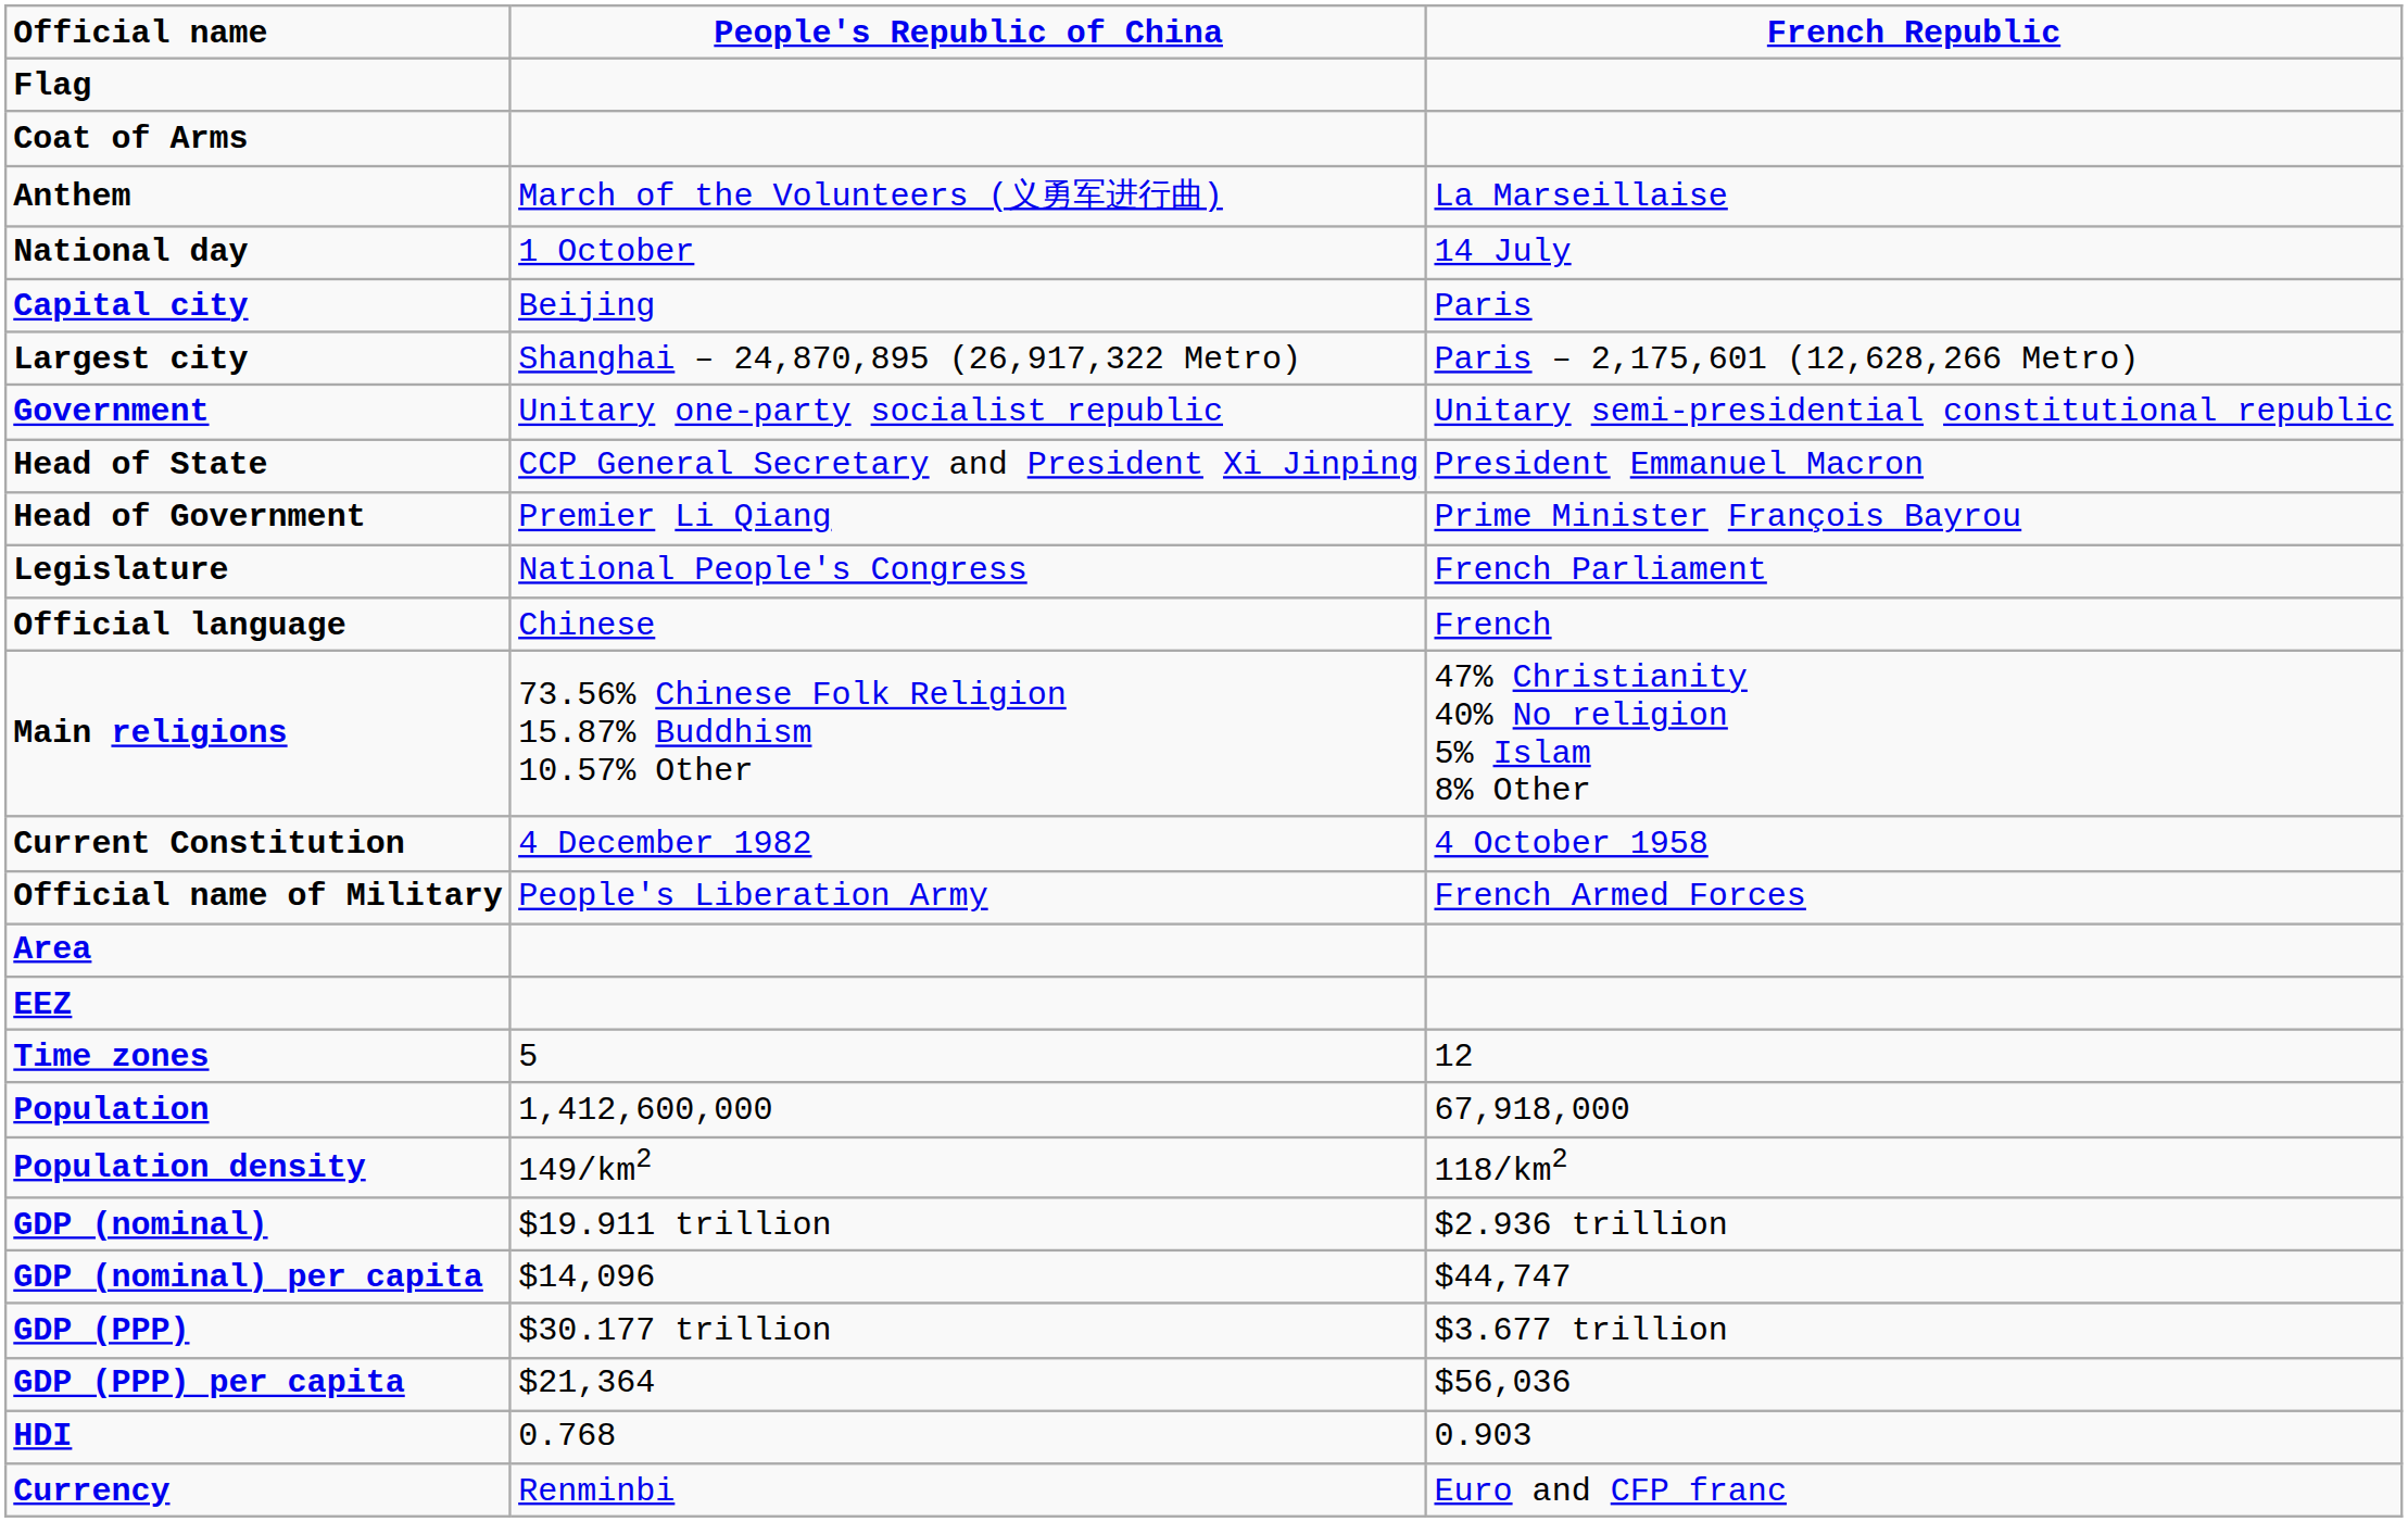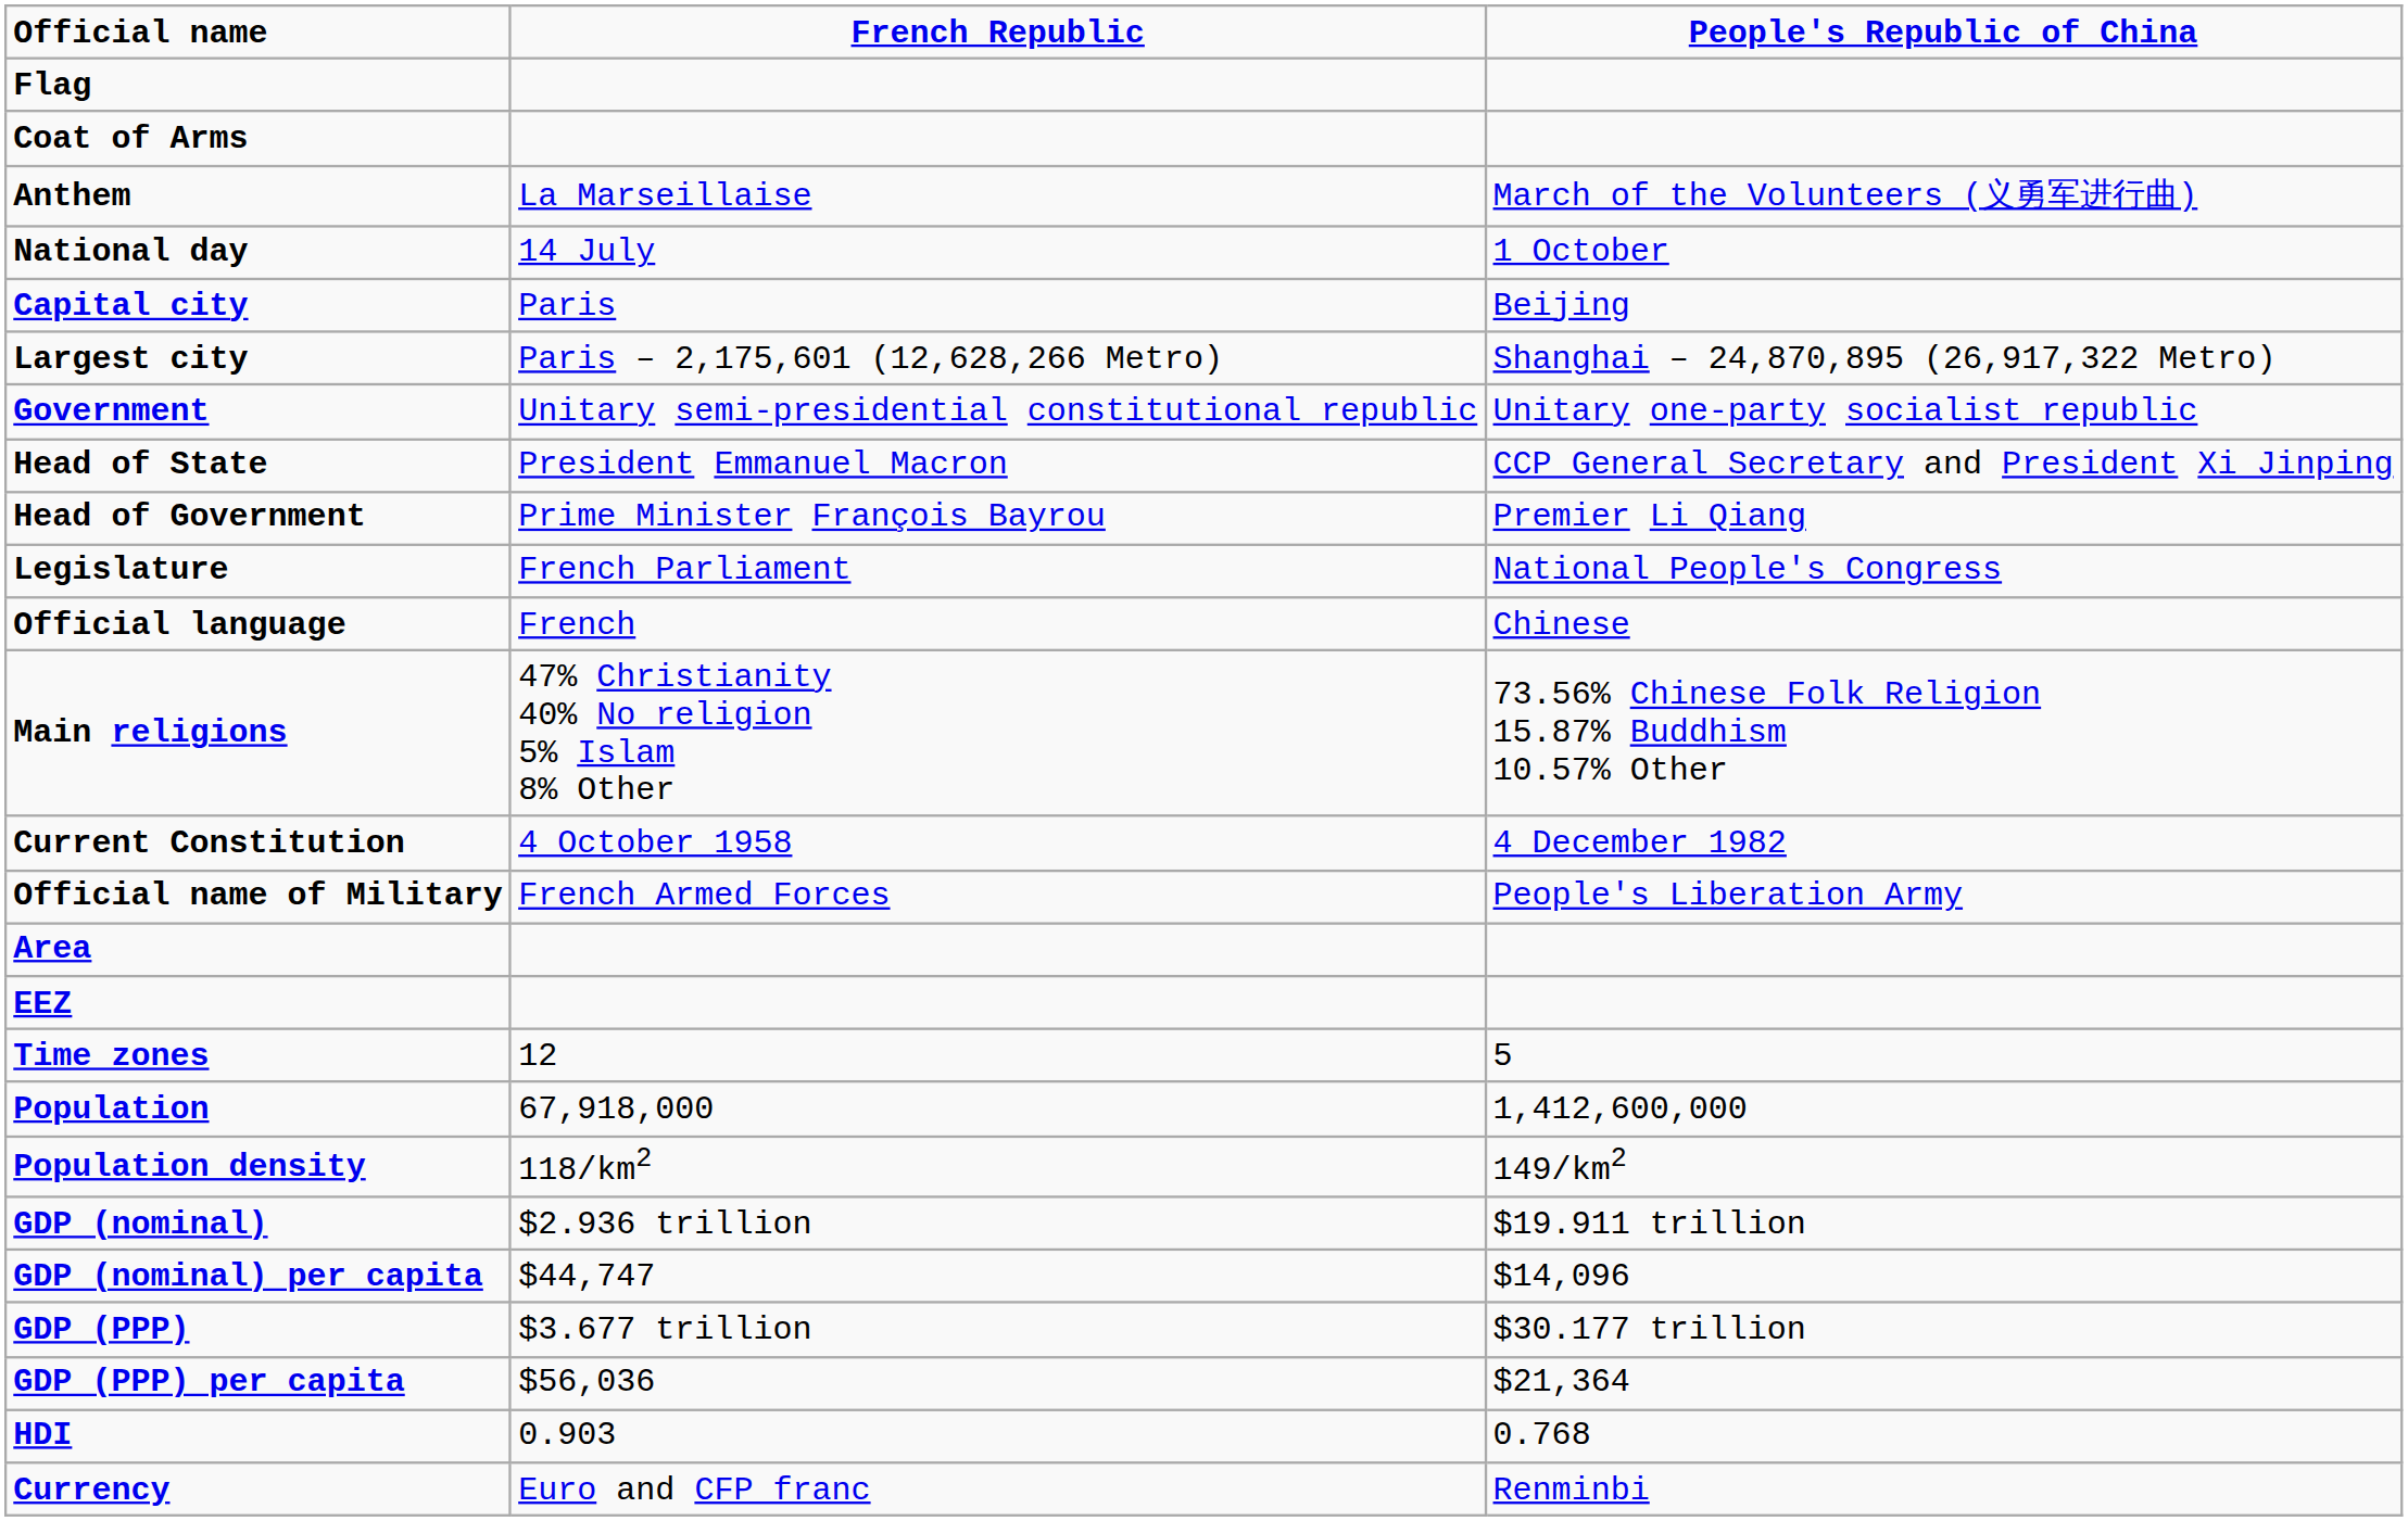columns swapped: People's Republic of China <-> French Republic
